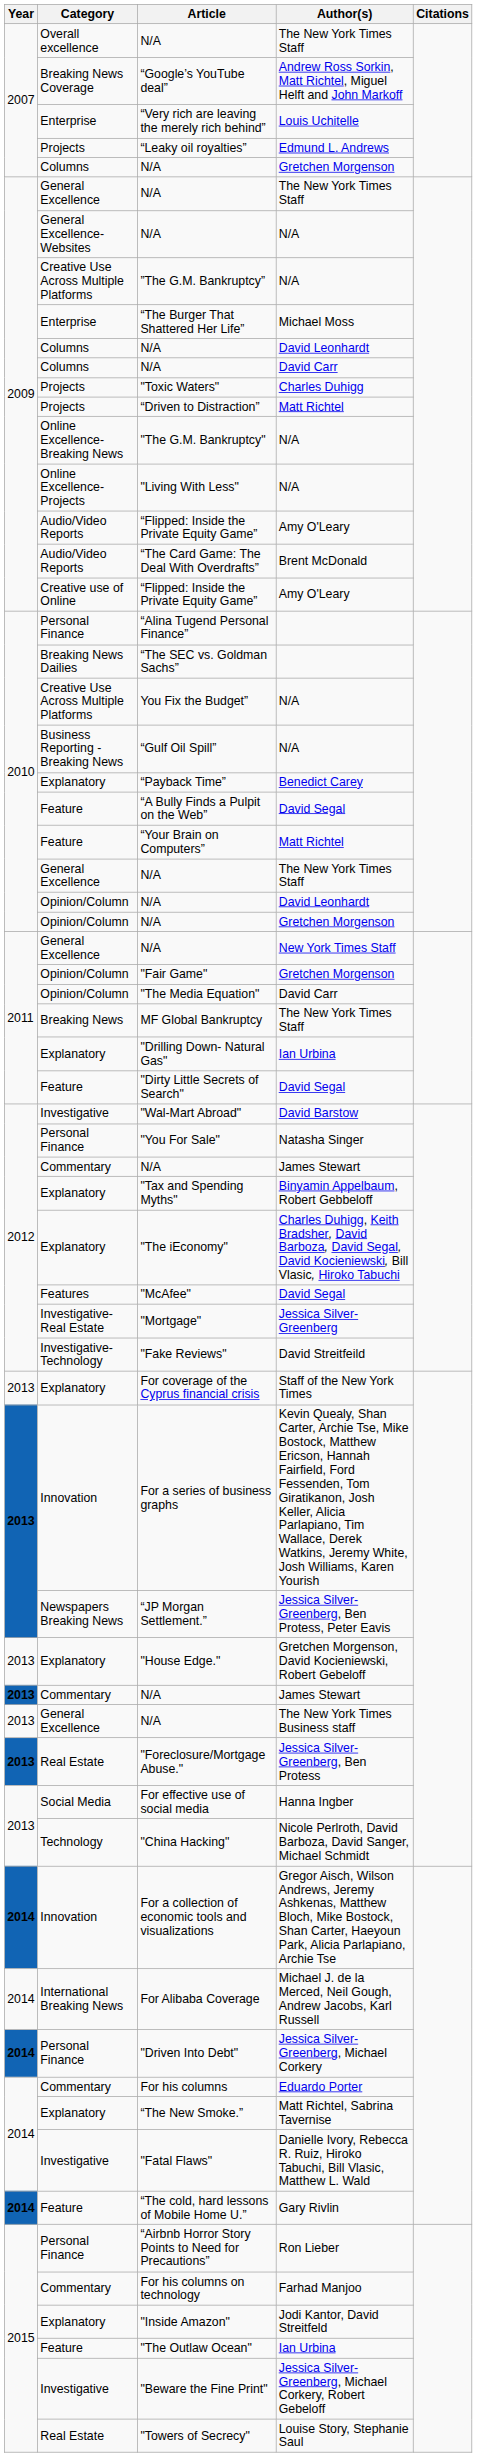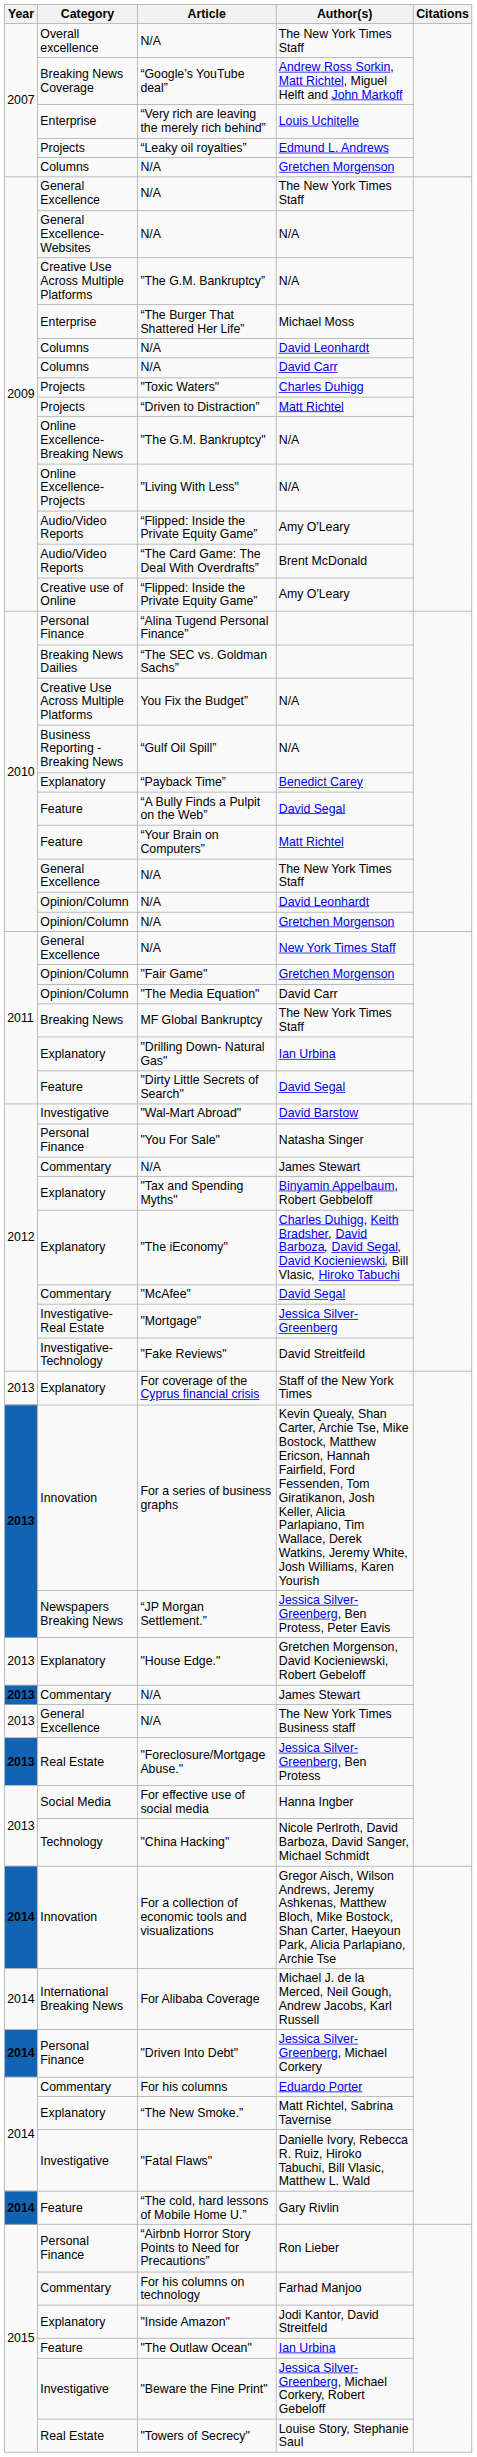"McAfee" | Category: Features -> Commentary
